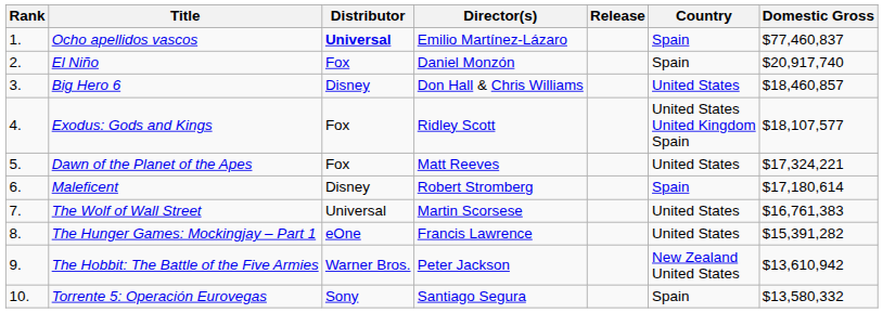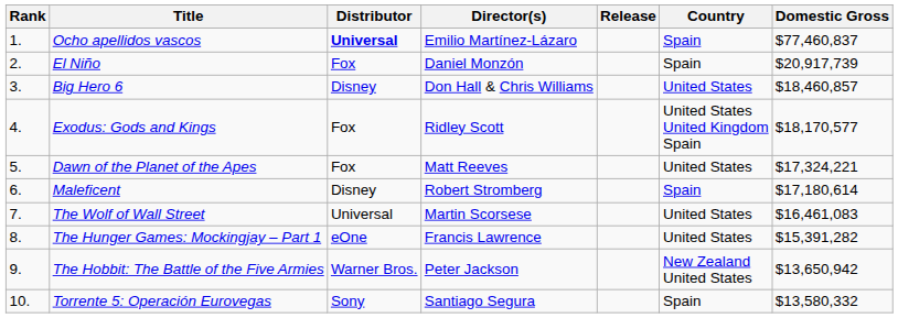El Niño | Domestic Gross: $20,917,740 -> $20,917,739
Exodus: Gods and Kings | Domestic Gross: $18,107,577 -> $18,170,577
The Wolf of Wall Street | Domestic Gross: $16,761,383 -> $16,461,083
The Hobbit: The Battle of the Five Armies | Domestic Gross: $13,610,942 -> $13,650,942
